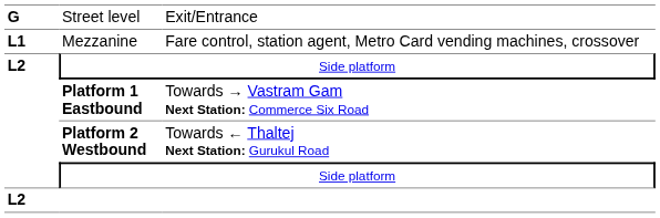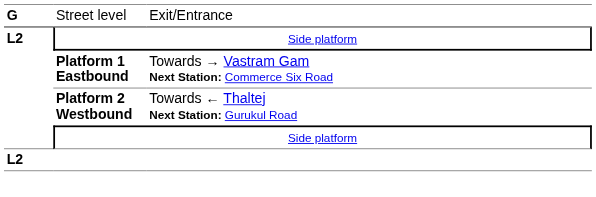- row: L1 | Mezzanine | Fare control, station agent, Metro Card vending machines, crossover
